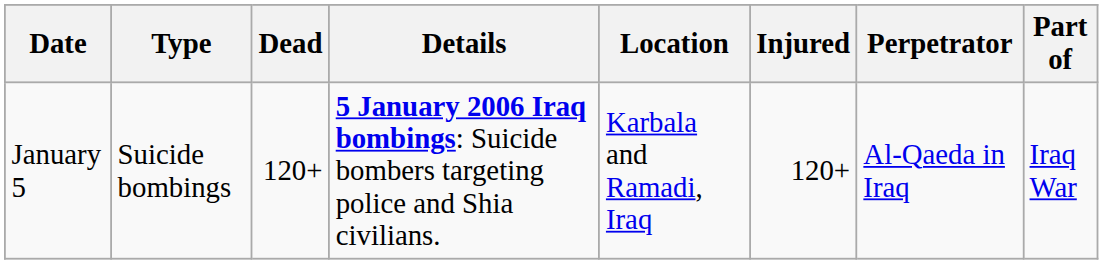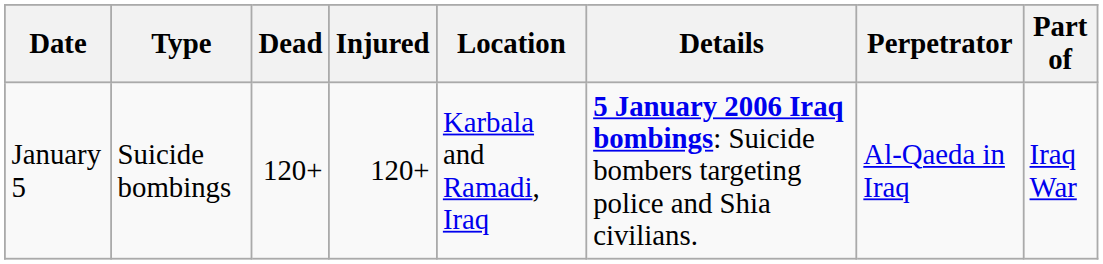columns swapped: Injured <-> Details
